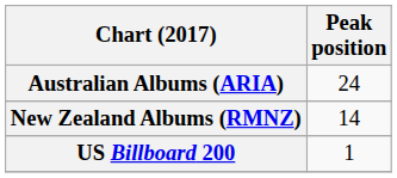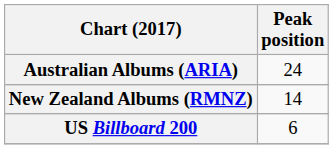US Billboard 200 | Peak position: 1 -> 6
